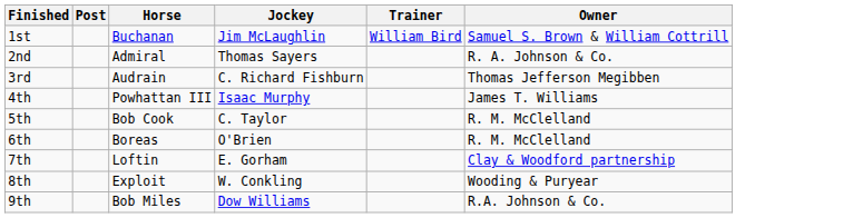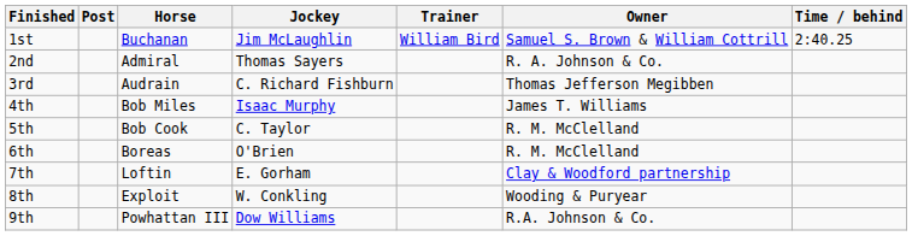+ column: Time / behind | 2:40.25
4th | Horse: Powhattan III -> Bob Miles
9th | Horse: Bob Miles -> Powhattan III
